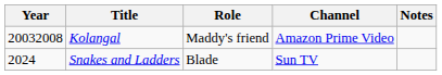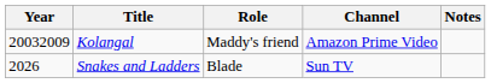Kolangal | Year: 20032008 -> 20032009
Snakes and Ladders | Year: 2024 -> 2026
